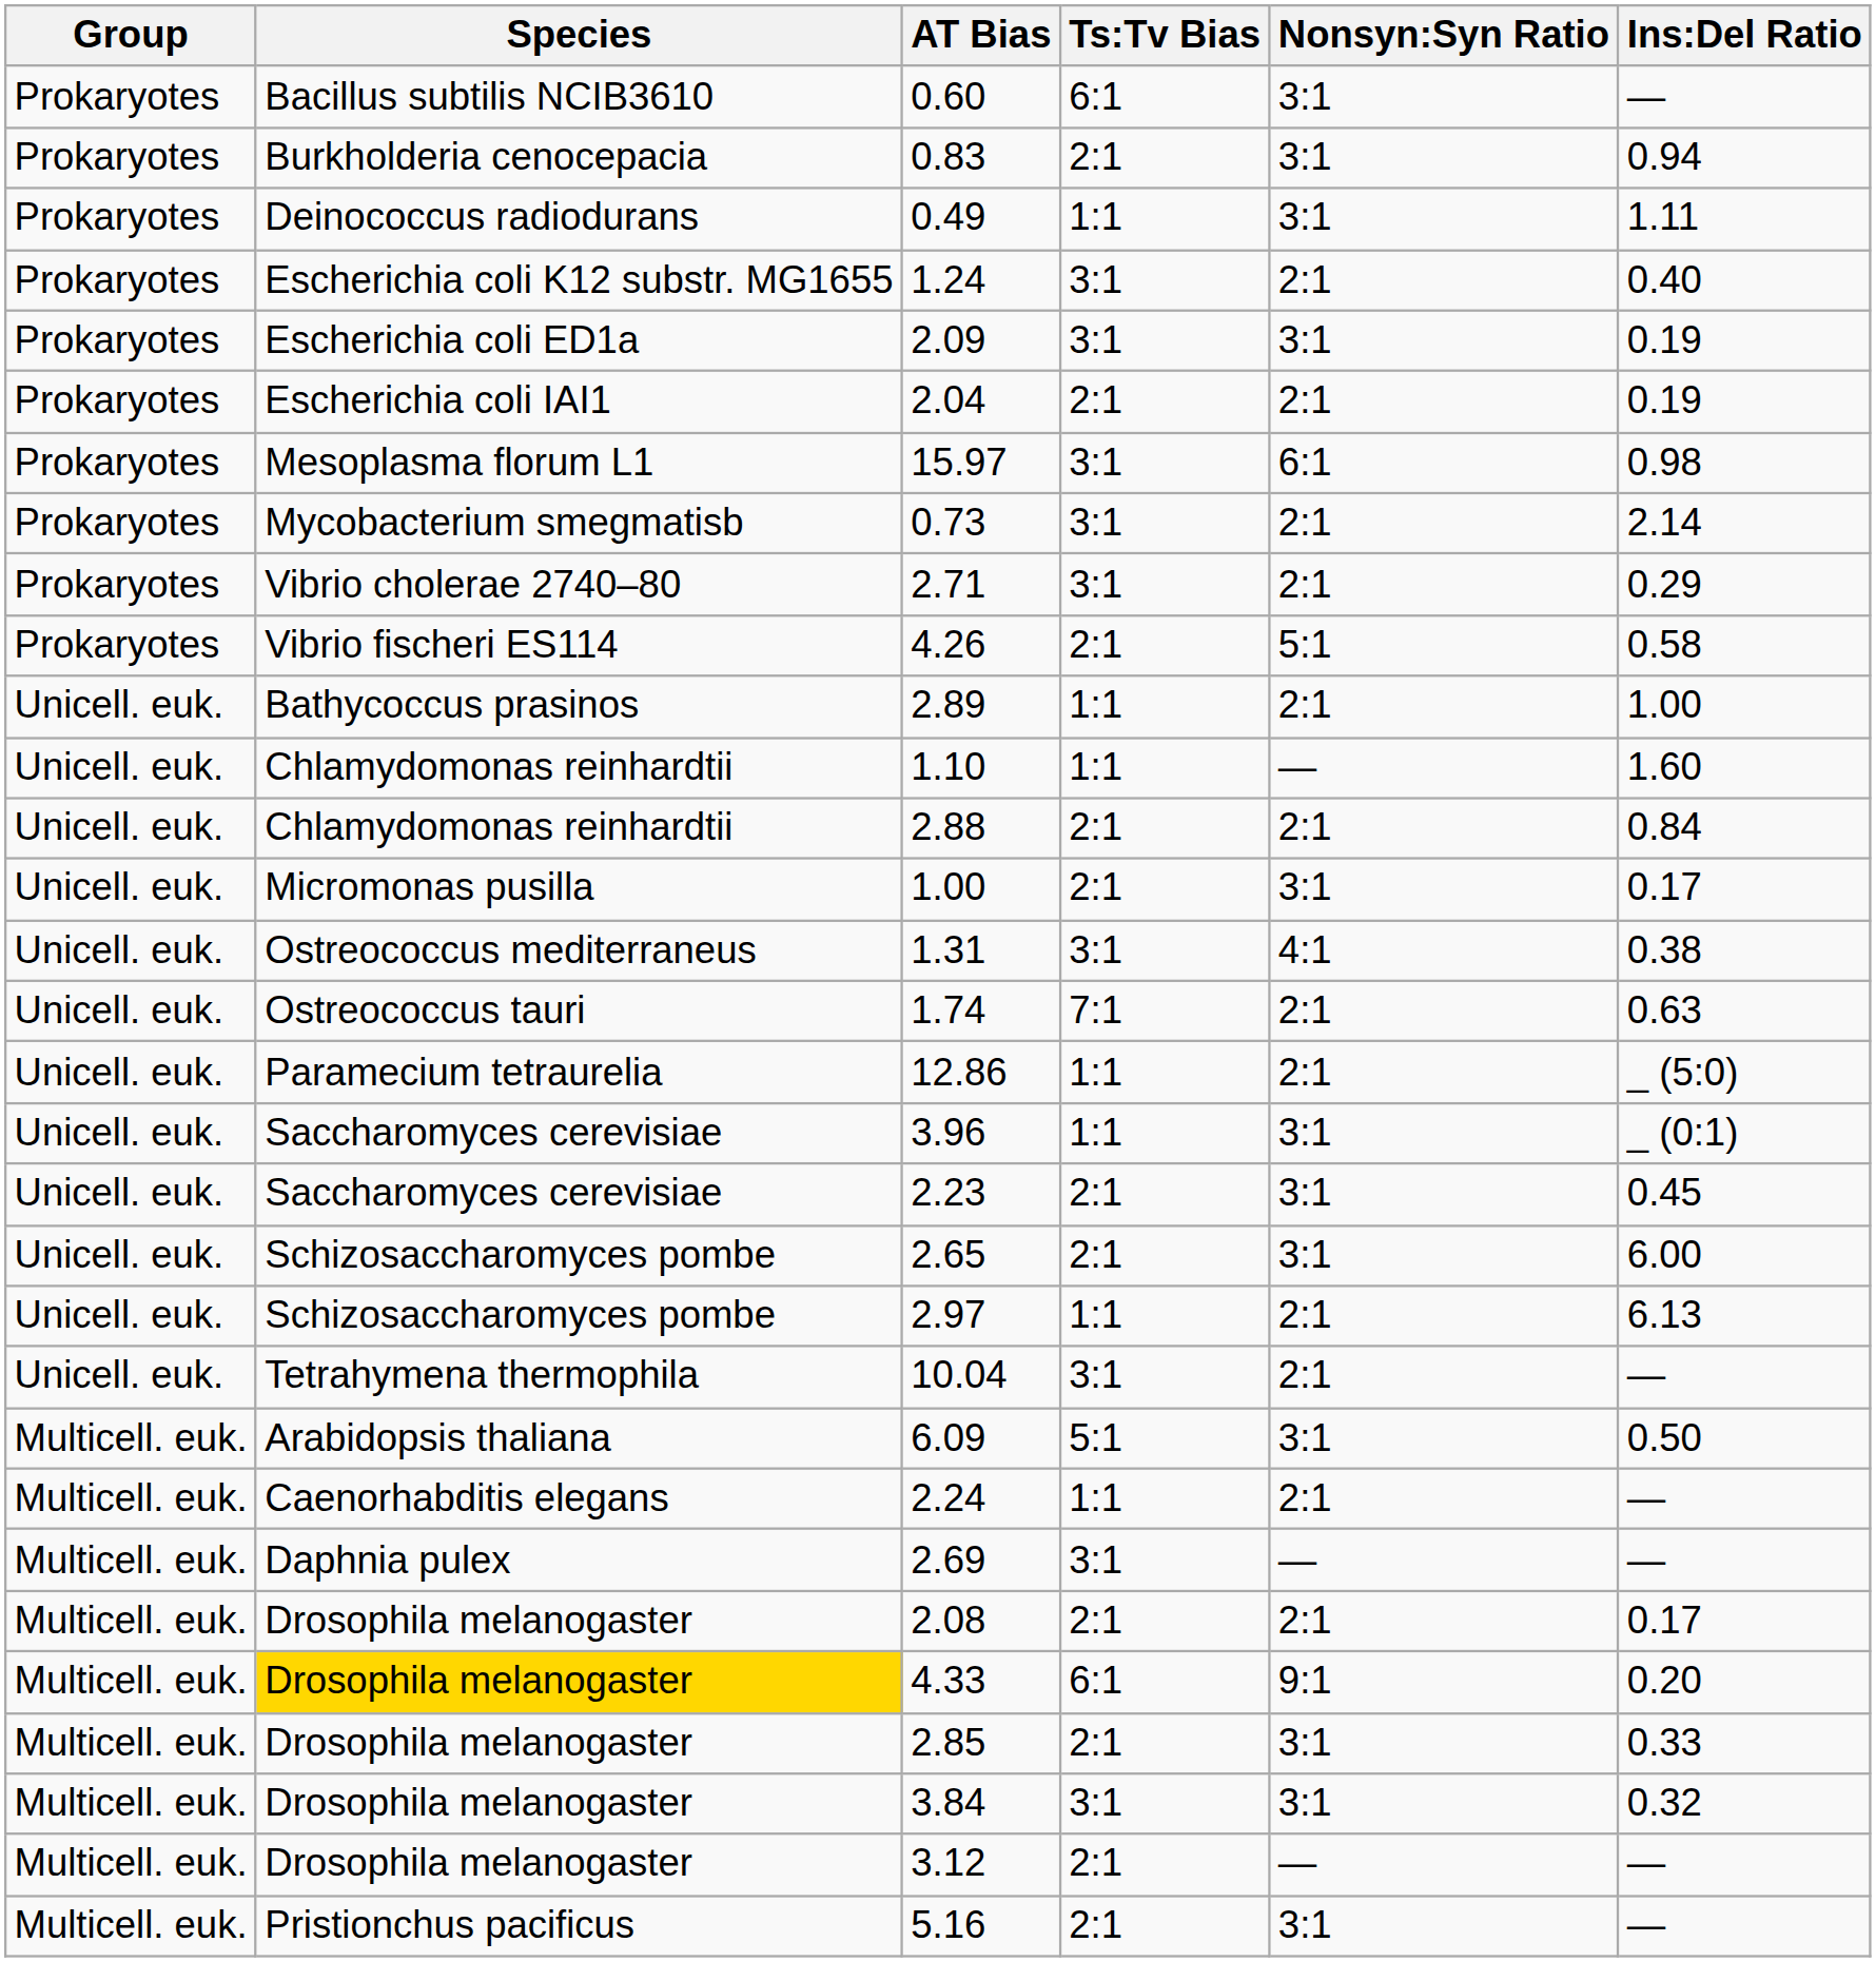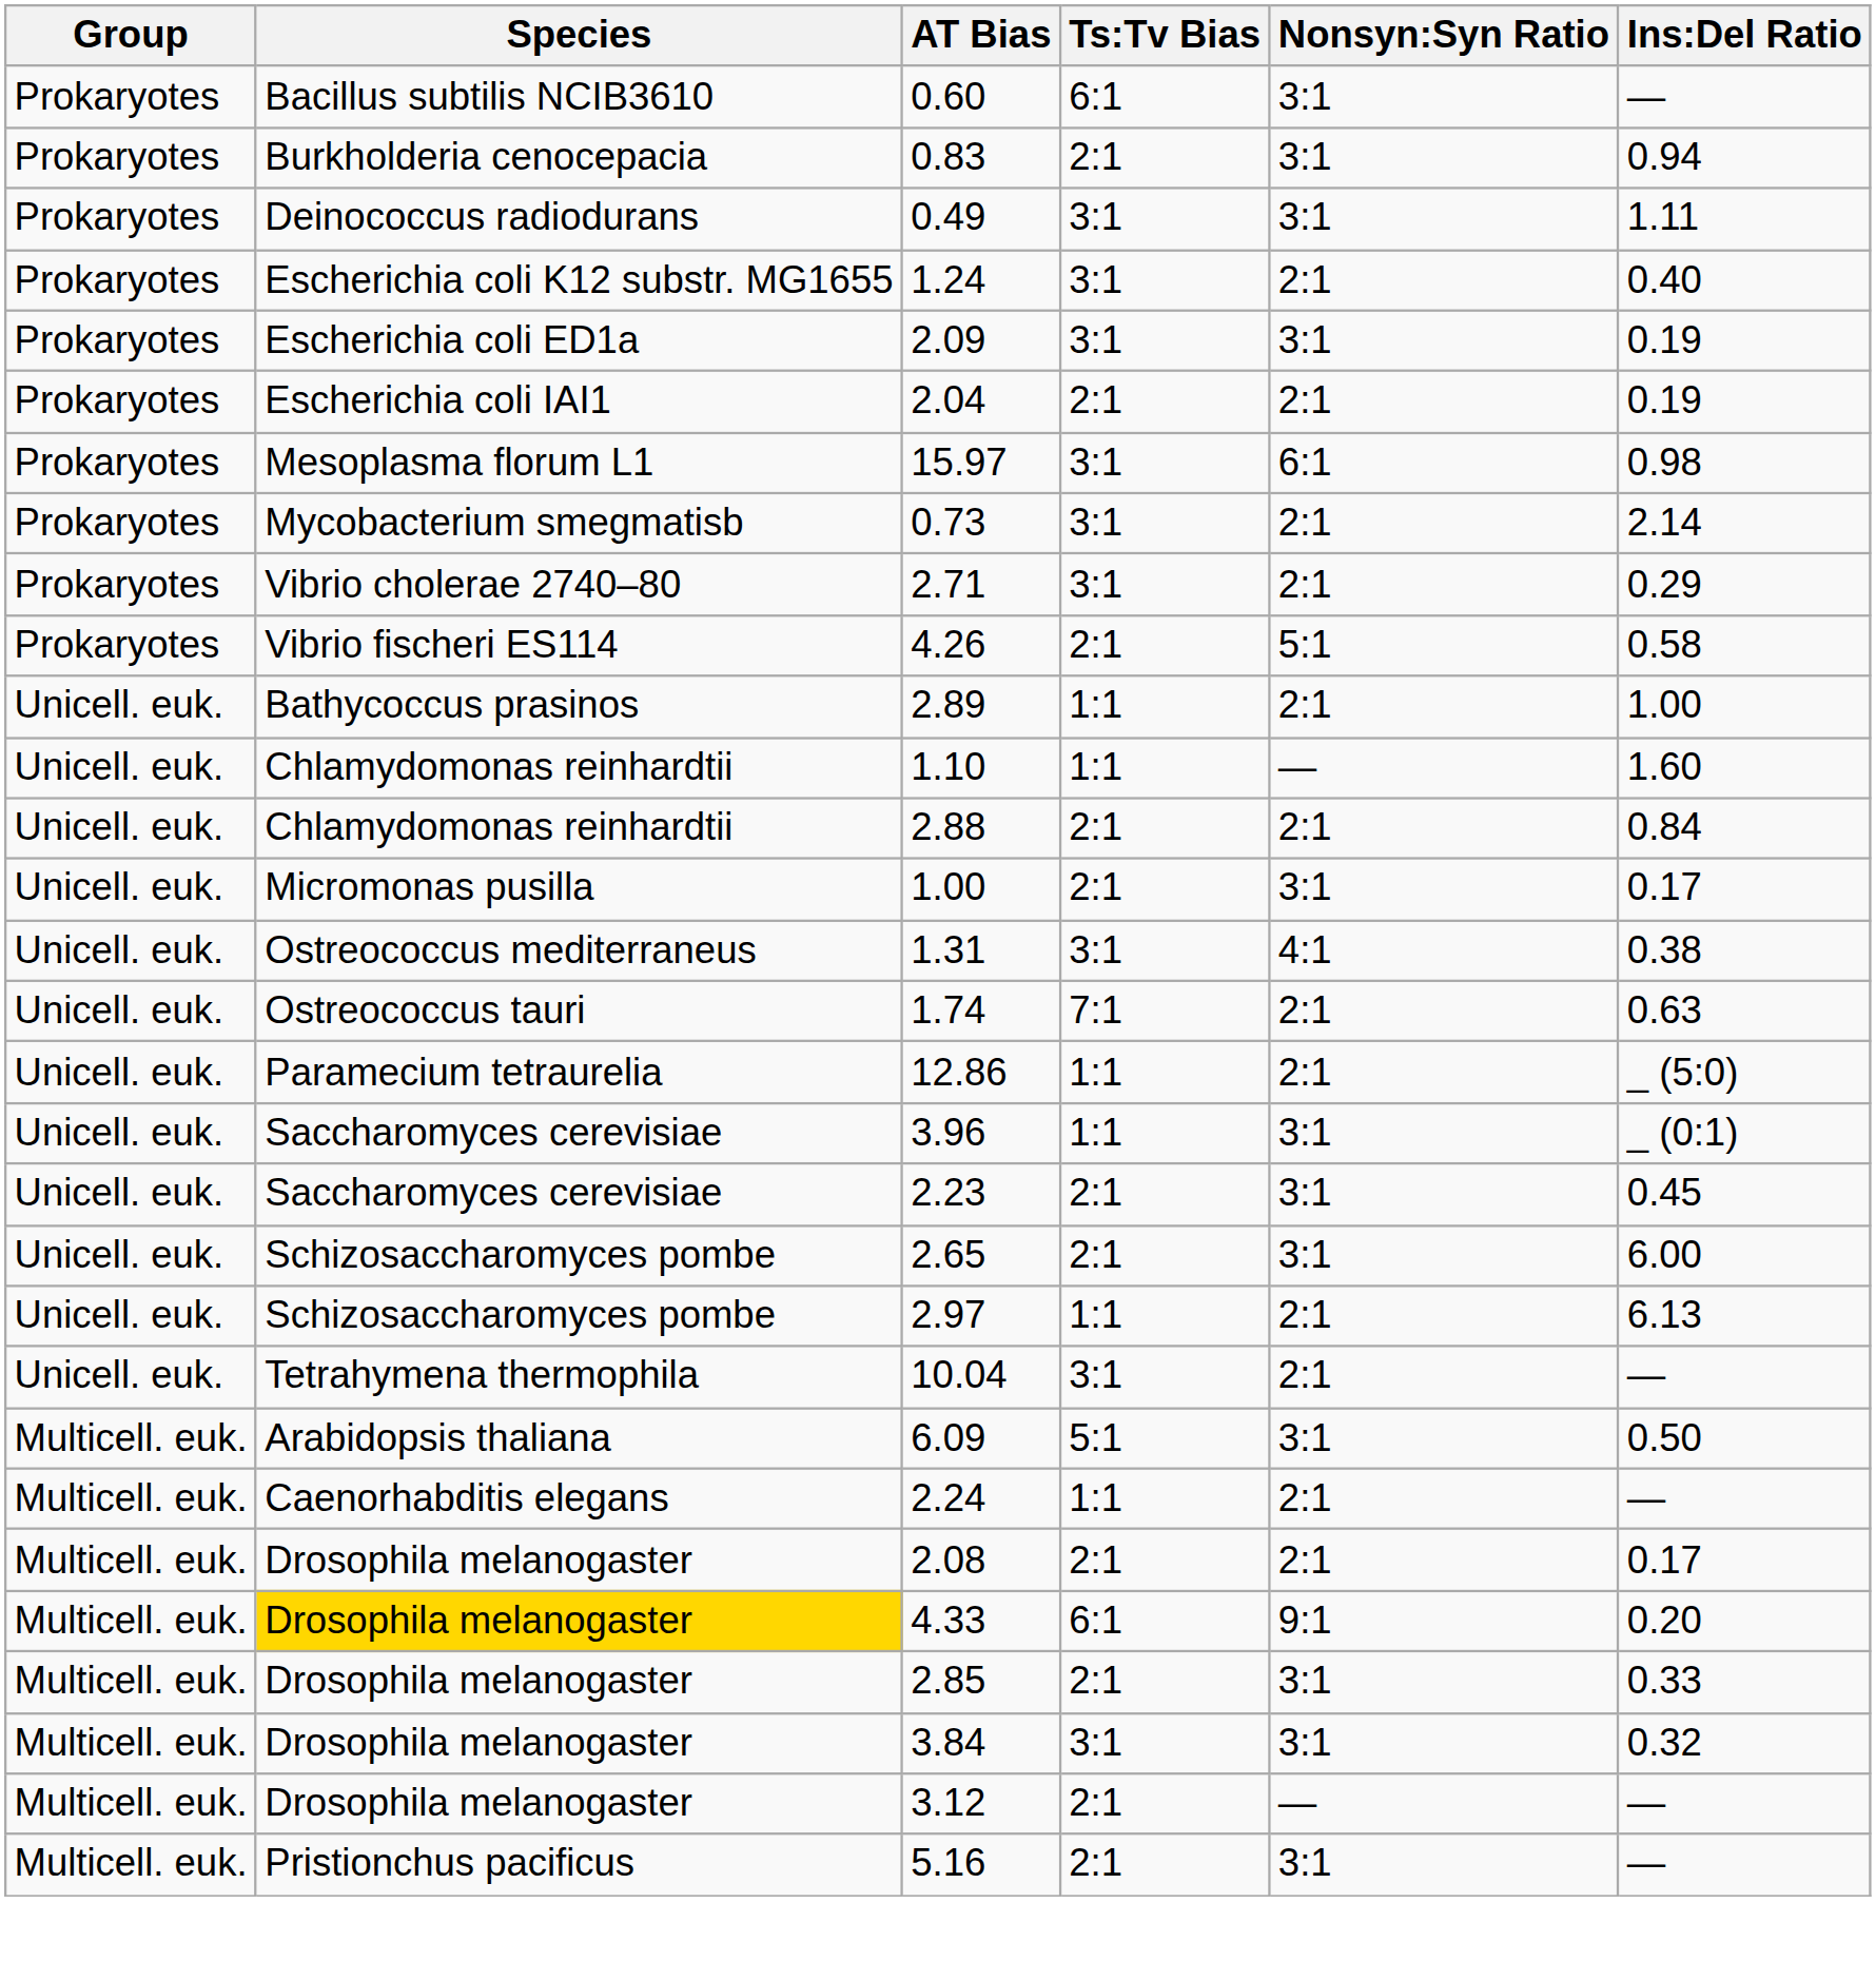0.49 | Ts:Tv Bias: 1:1 -> 3:1
- row: Multicell. euk. | Daphnia pulex | 2.69 | 3:1 | — | —
